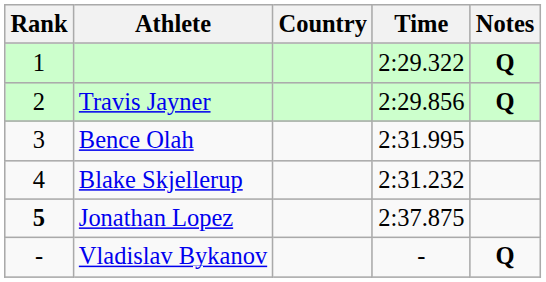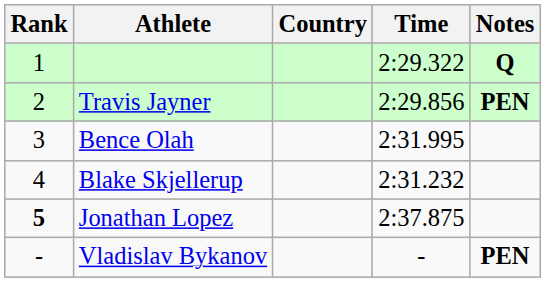Travis Jayner | Notes: Q -> PEN
Vladislav Bykanov | Notes: Q -> PEN
